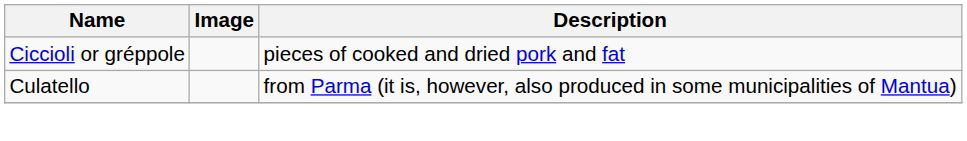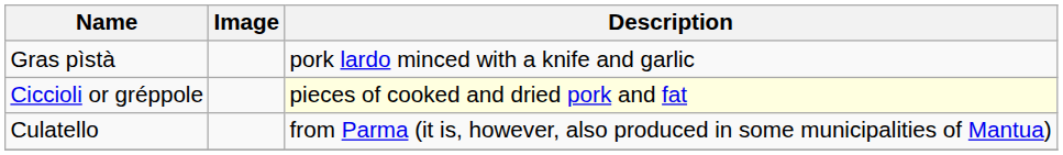+ row: Gras pìstà | pork lardo minced with a knife and garlic
Ciccioli or gréppole | Description: no background -> lightyellow background
